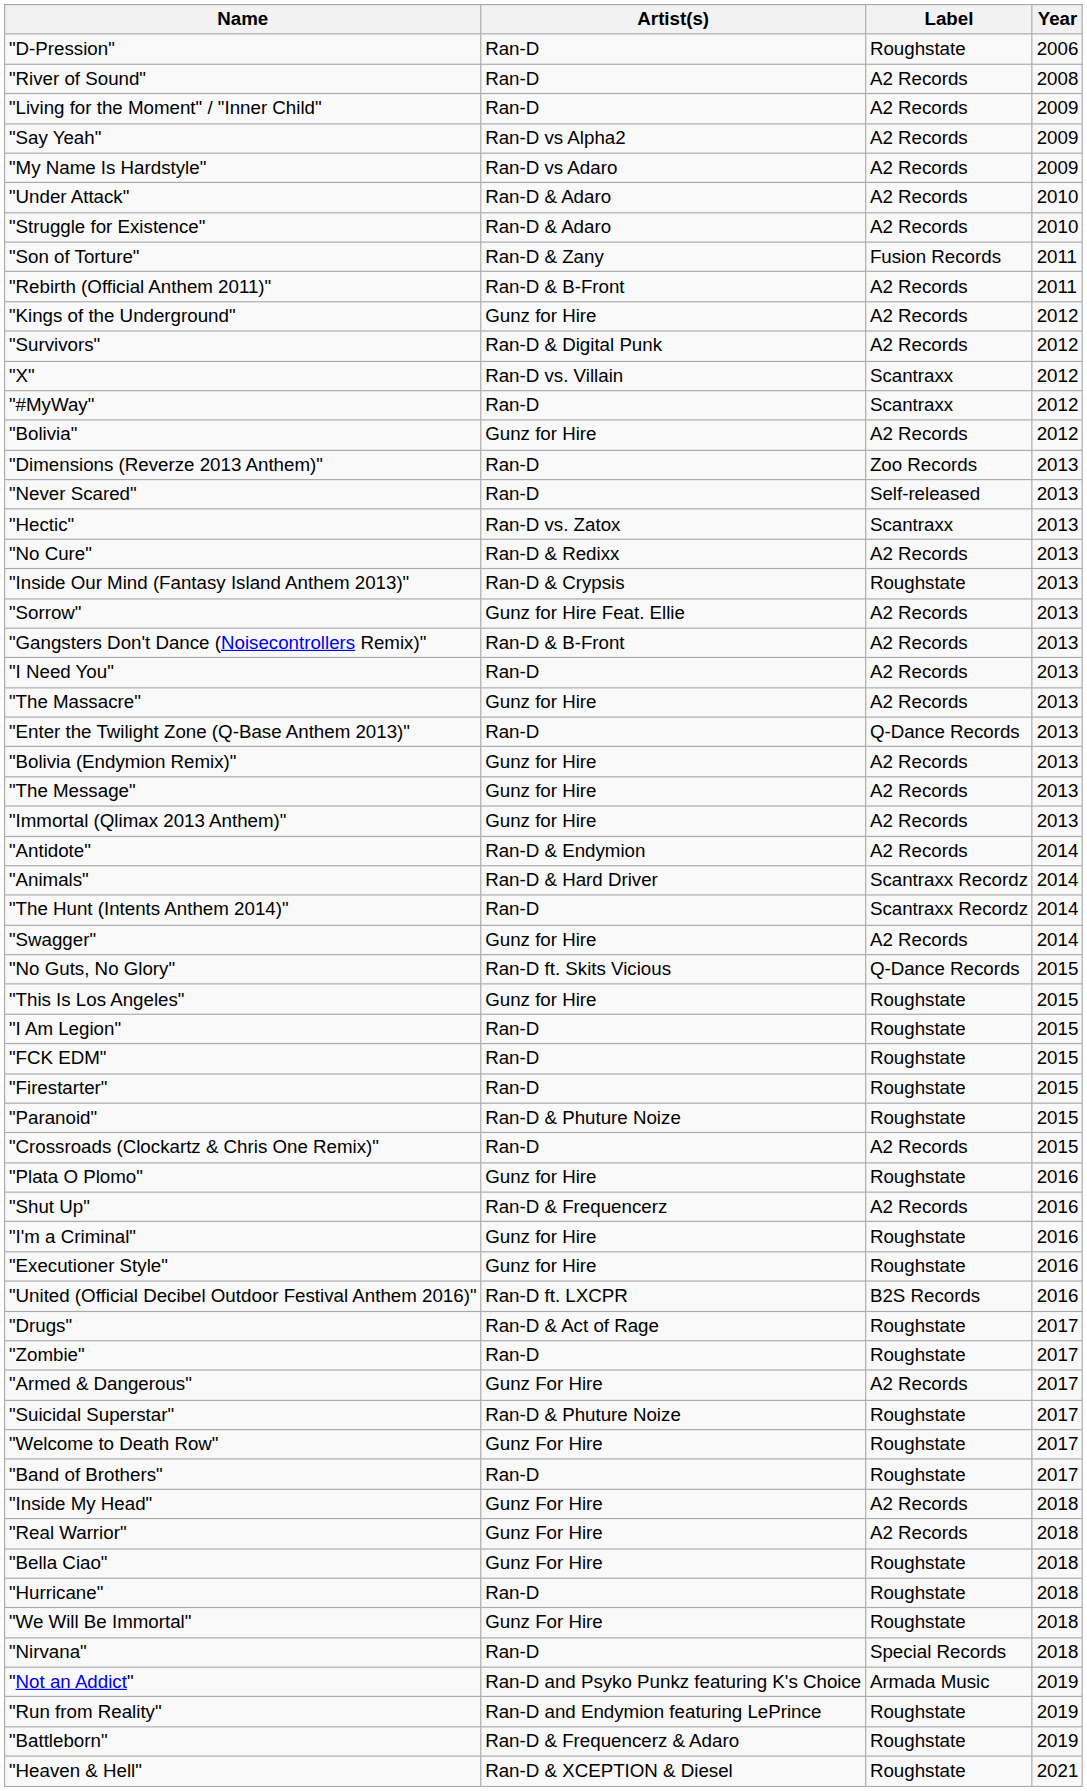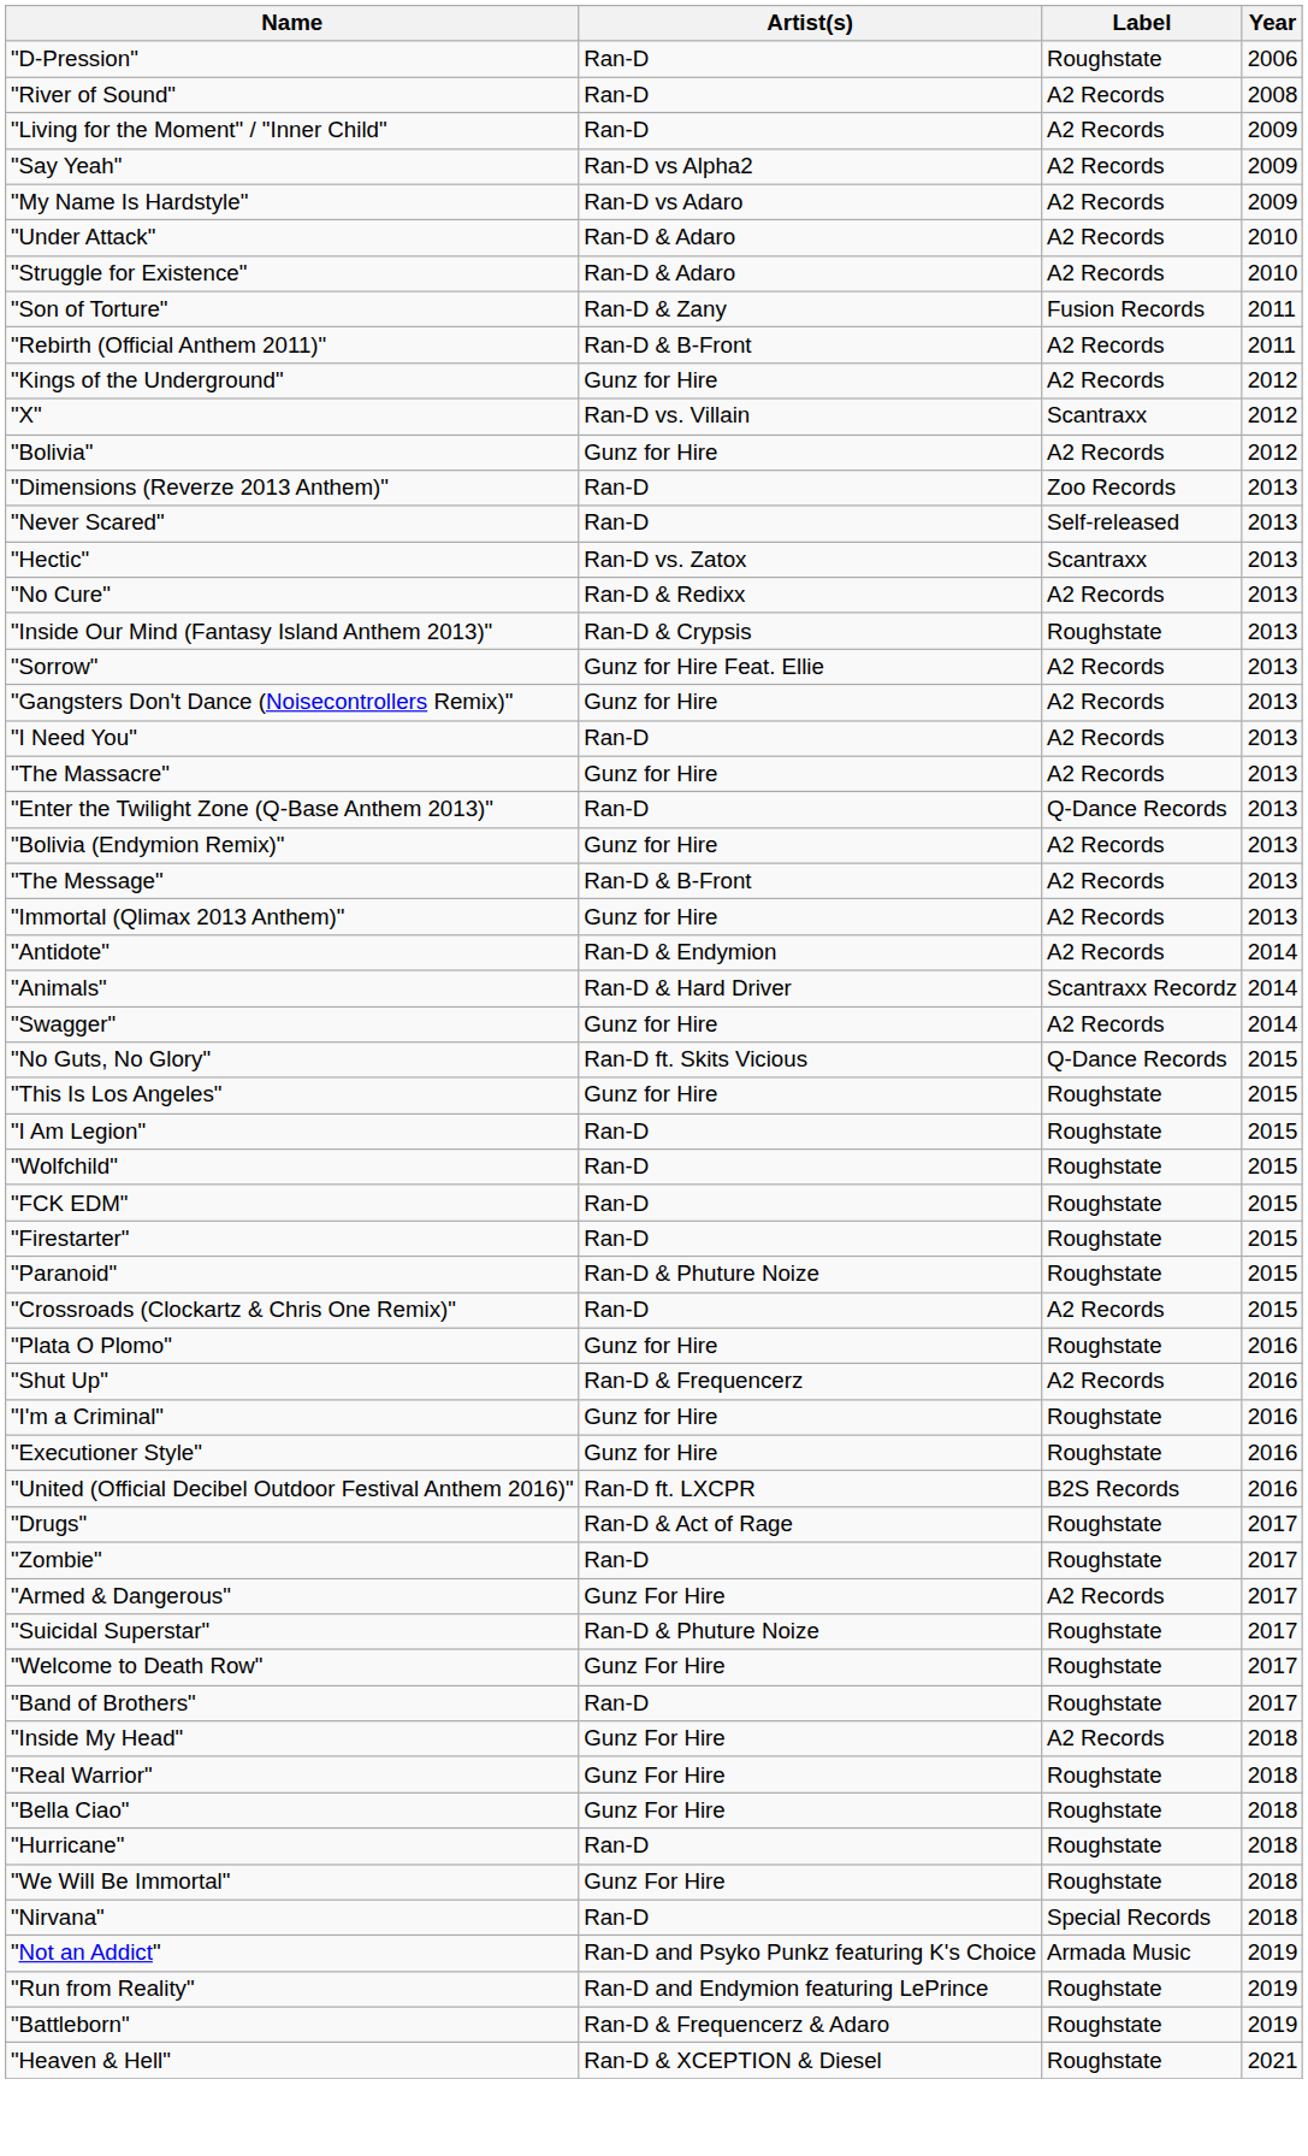- row: "Survivors" | Ran-D & Digital Punk | A2 Records | 2012
- row: "#MyWay" | Ran-D | Scantraxx | 2012
"Gangsters Don't Dance (Noisecontrollers Remix)" | Artist(s): Ran-D & B-Front -> Gunz for Hire
"The Message" | Artist(s): Gunz for Hire -> Ran-D & B-Front
- row: "The Hunt (Intents Anthem 2014)" | Ran-D | Scantraxx Recordz | 2014
+ row: "Wolfchild" | Ran-D | Roughstate | 2015
"Real Warrior" | Label: A2 Records -> Roughstate
